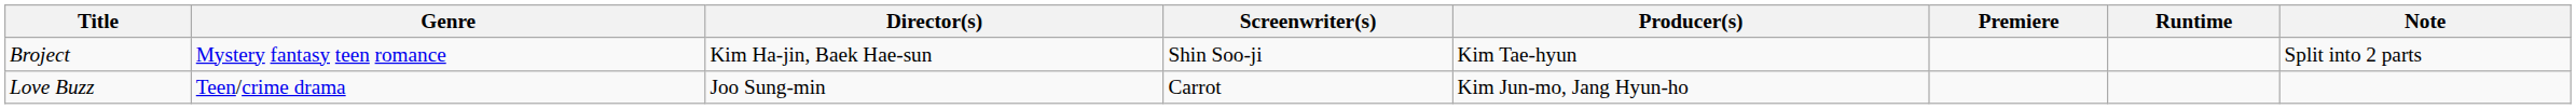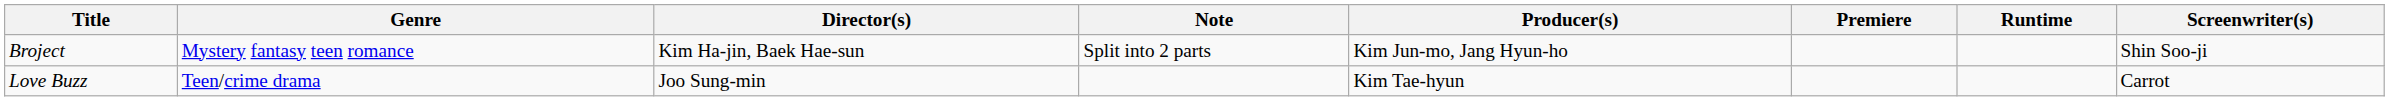columns swapped: Screenwriter(s) <-> Note
Broject | Producer(s): Kim Tae-hyun -> Kim Jun-mo, Jang Hyun-ho
Love Buzz | Producer(s): Kim Jun-mo, Jang Hyun-ho -> Kim Tae-hyun
